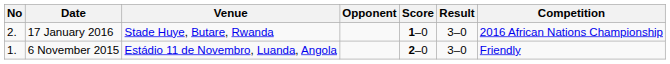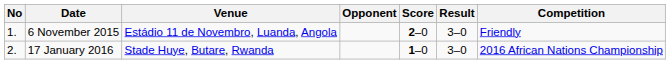rows swapped: 6 November 2015 <-> 17 January 2016
